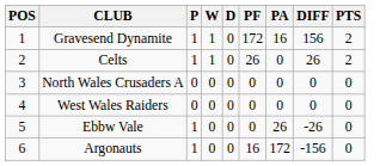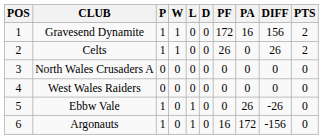+ column: L | 0 | 0 | 0 | 0 | 1 | 1
